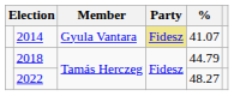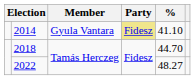2014 | %: 41.07 -> 41.10
2018 | %: 44.79 -> 44.70
